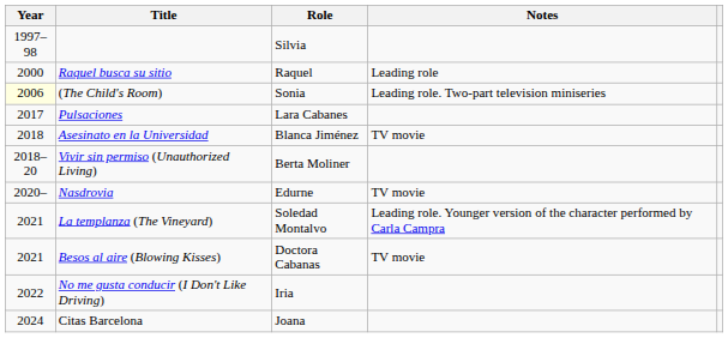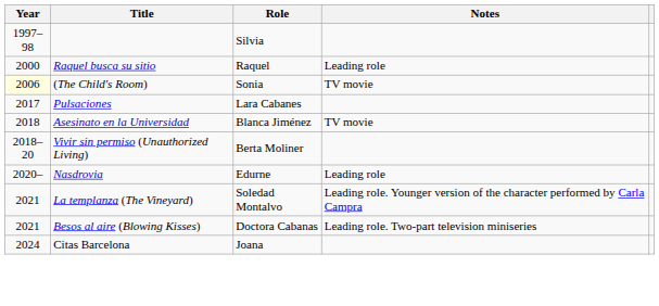(The Child's Room) | Notes: Leading role. Two-part television miniseries -> TV movie
Nasdrovia | Notes: TV movie -> Leading role
Besos al aire (Blowing Kisses) | Notes: TV movie -> Leading role. Two-part television miniseries
- row: 2022 | No me gusta conducir (I Don't Like Driving) | Iria
